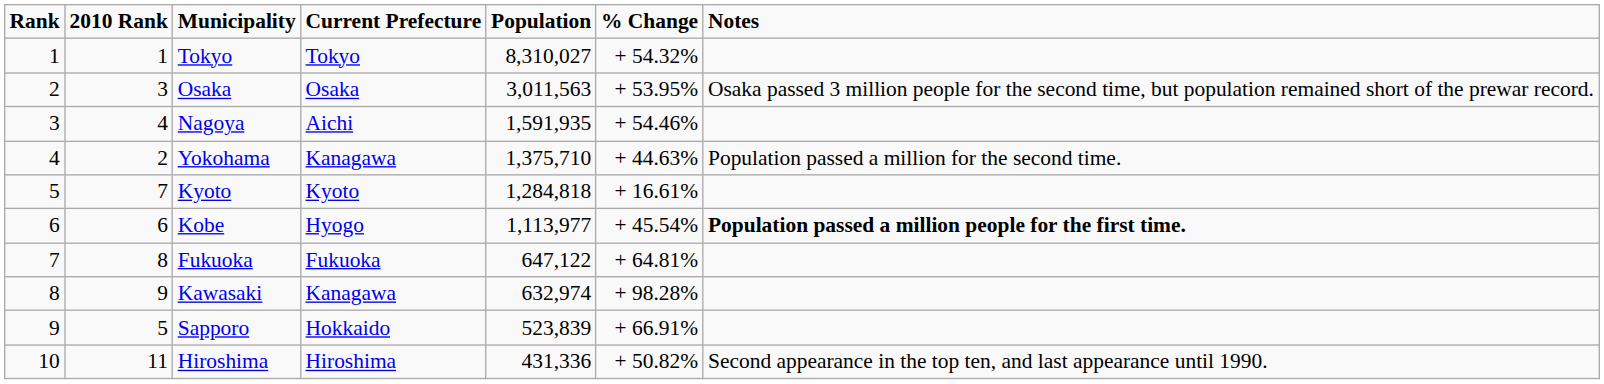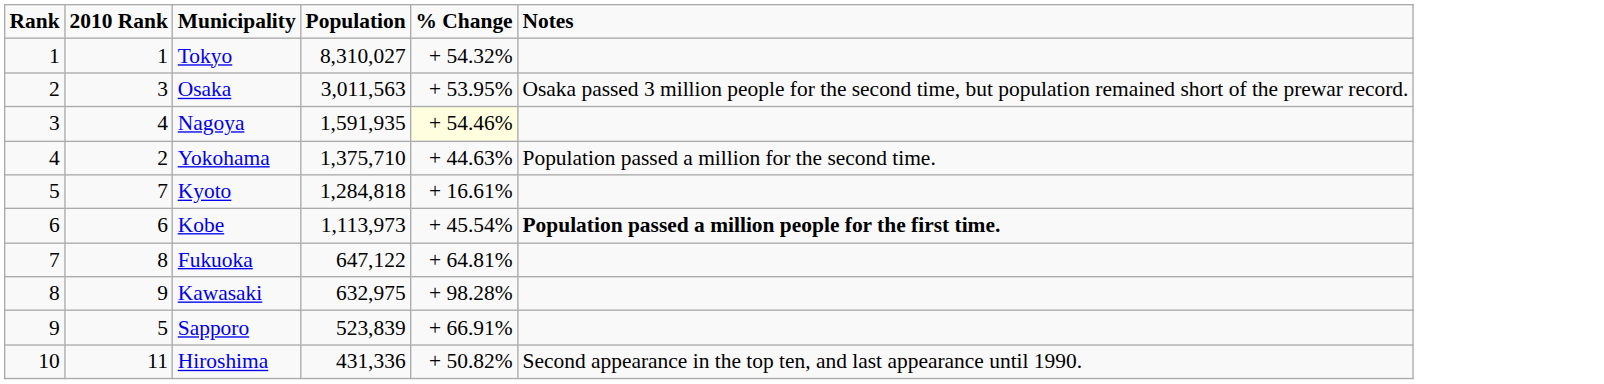- column: Current Prefecture | Tokyo | Osaka | Aichi | Kanagawa | Kyoto | Hyogo | Fukuoka | Kanagawa | Hokkaido | Hiroshima
Nagoya | % Change: no background -> lightyellow background
Kobe | Population: 1,113,977 -> 1,113,973
Kawasaki | Population: 632,974 -> 632,975
